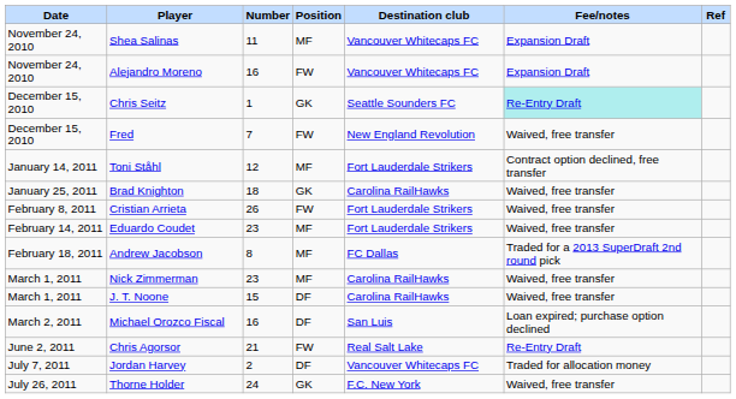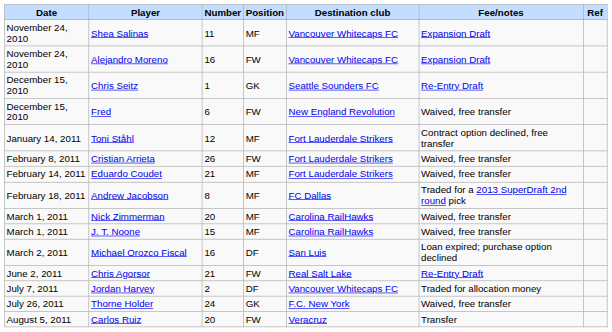Chris Seitz | Fee/notes: paleturquoise background -> no background
Fred | Number: 7 -> 6
- row: January 25, 2011 | Brad Knighton | 18 | GK | Carolina RailHawks | Waived, free transfer
Eduardo Coudet | Number: 23 -> 21
Nick Zimmerman | Number: 23 -> 20
J. T. Noone | Position: DF -> MF
+ row: August 5, 2011 | Carlos Ruiz | 20 | FW | Veracruz | Transfer
